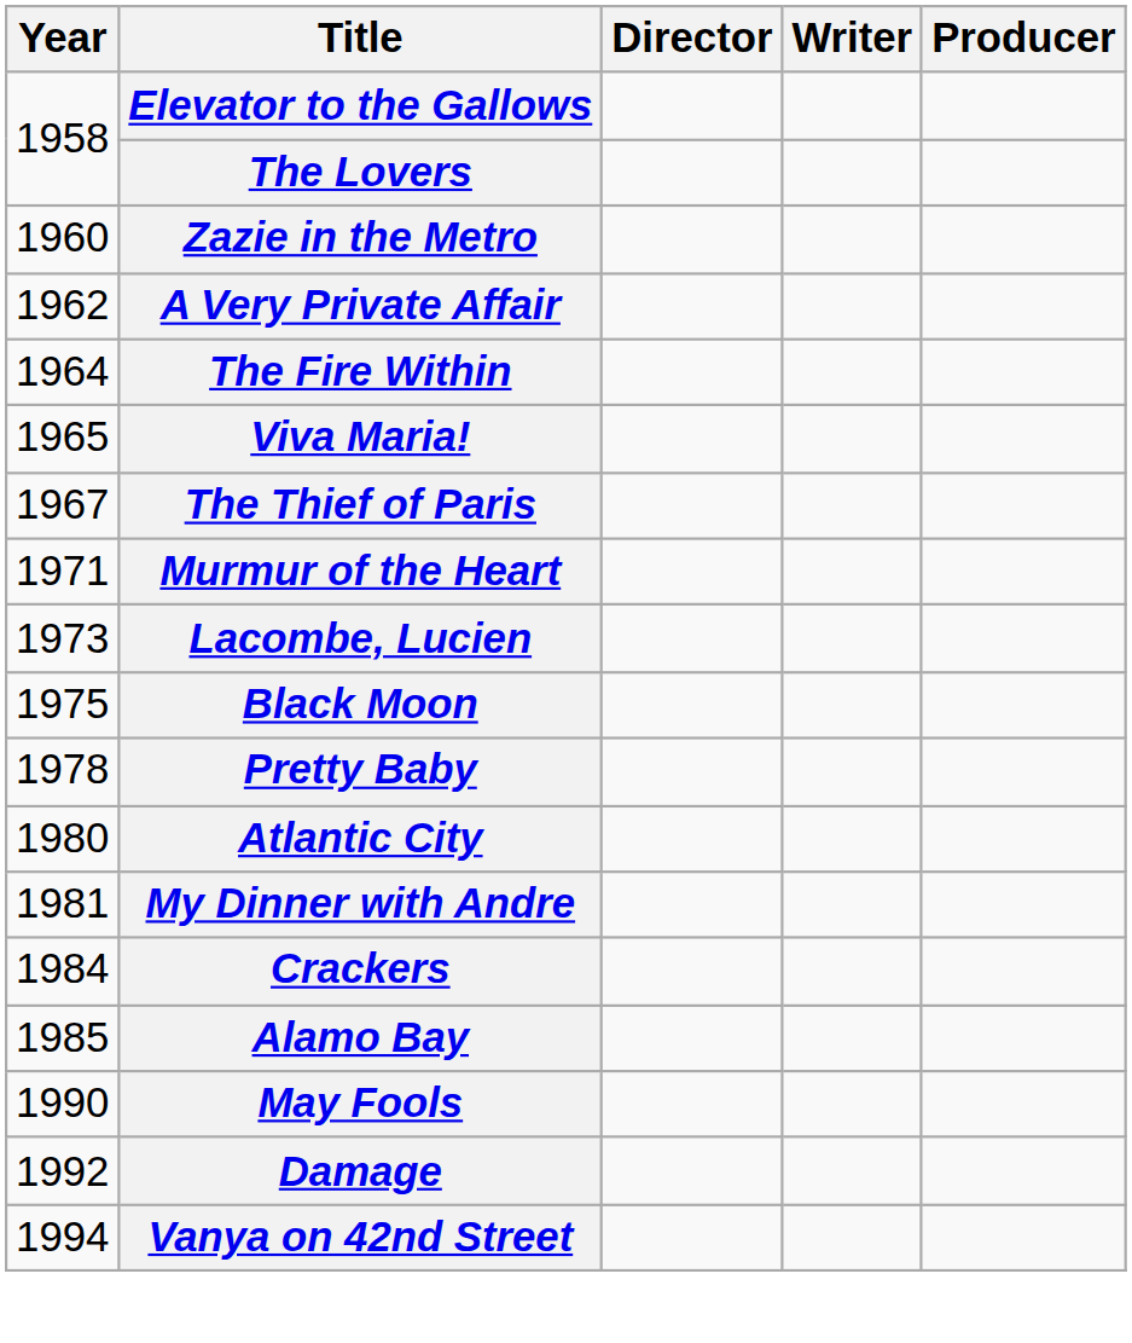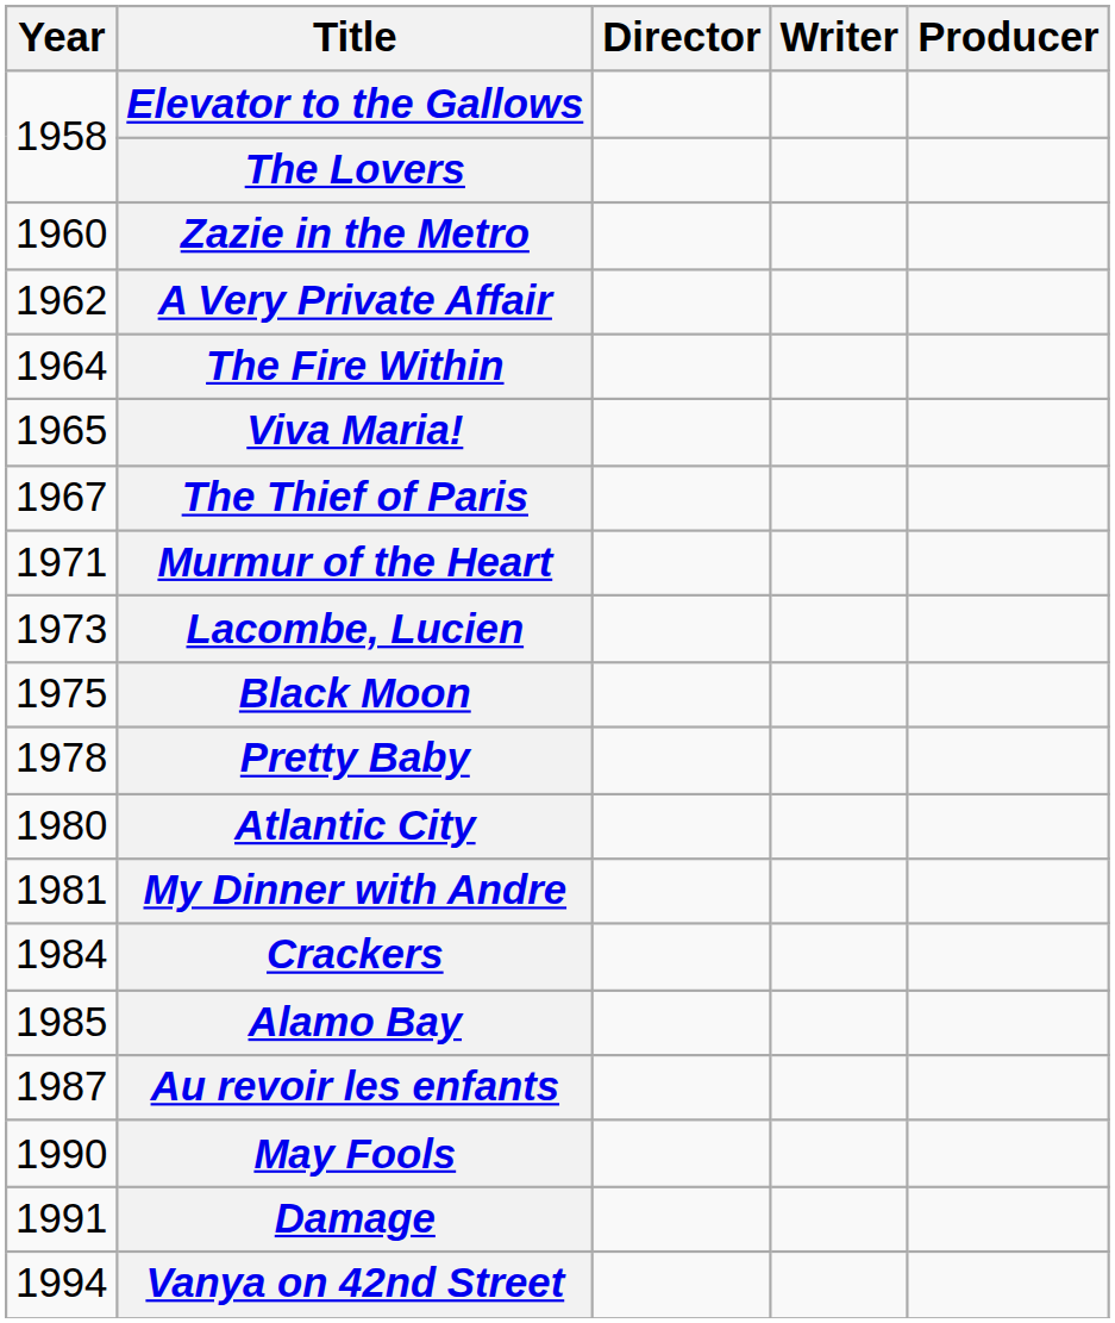+ row: 1987 | Au revoir les enfants
Damage | Year: 1992 -> 1991
